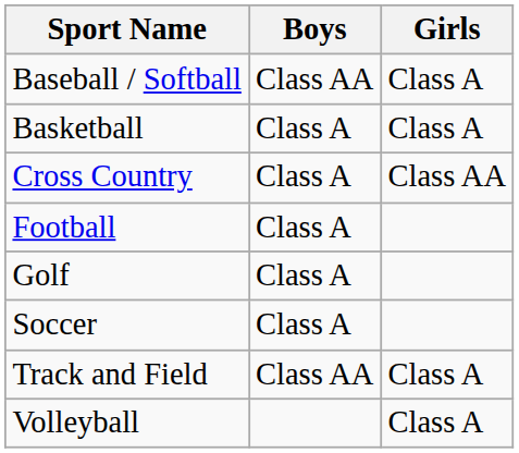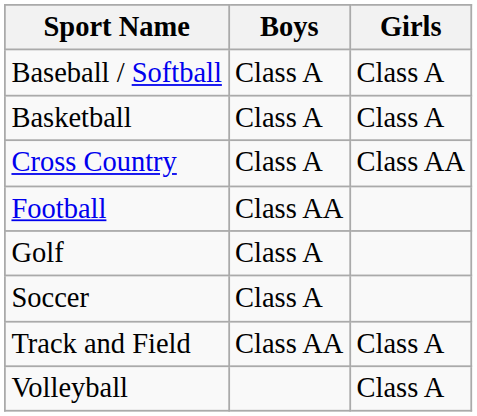Baseball / Softball | Boys: Class AA -> Class A
Football | Boys: Class A -> Class AA
